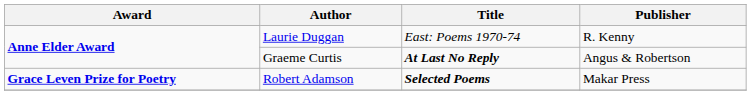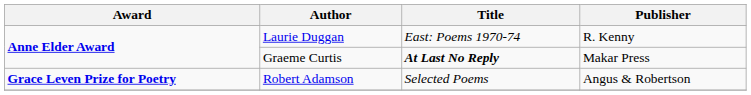Graeme Curtis | Publisher: Angus & Robertson -> Makar Press
Robert Adamson | Title: bold -> normal
Robert Adamson | Publisher: Makar Press -> Angus & Robertson
